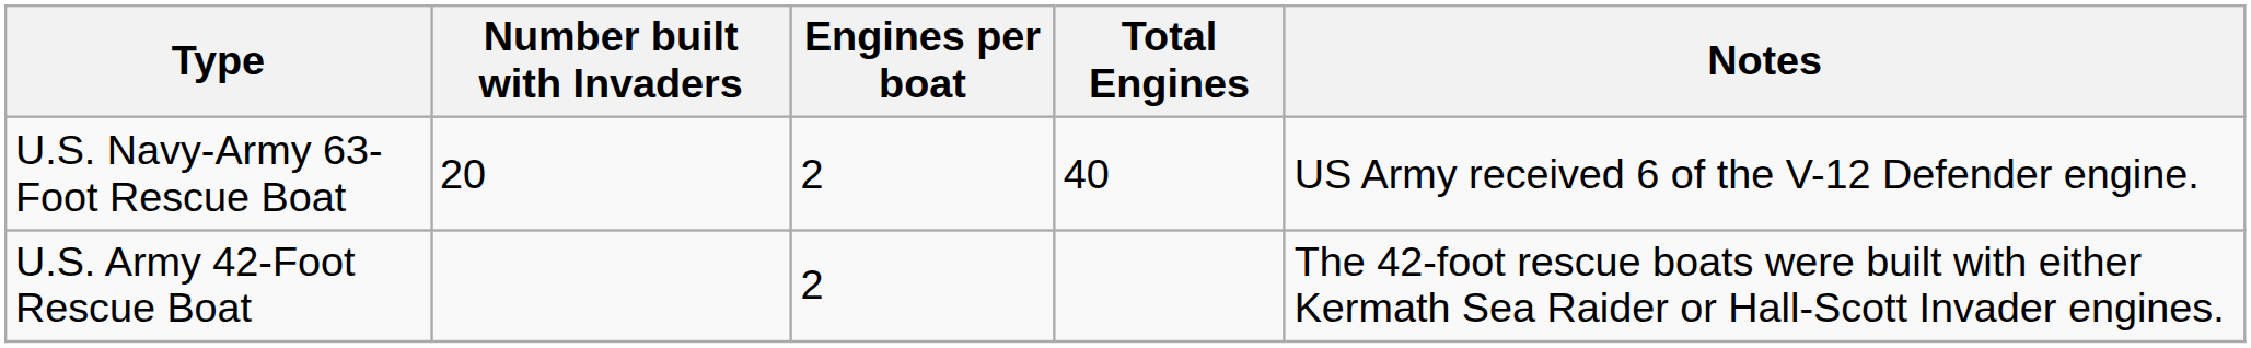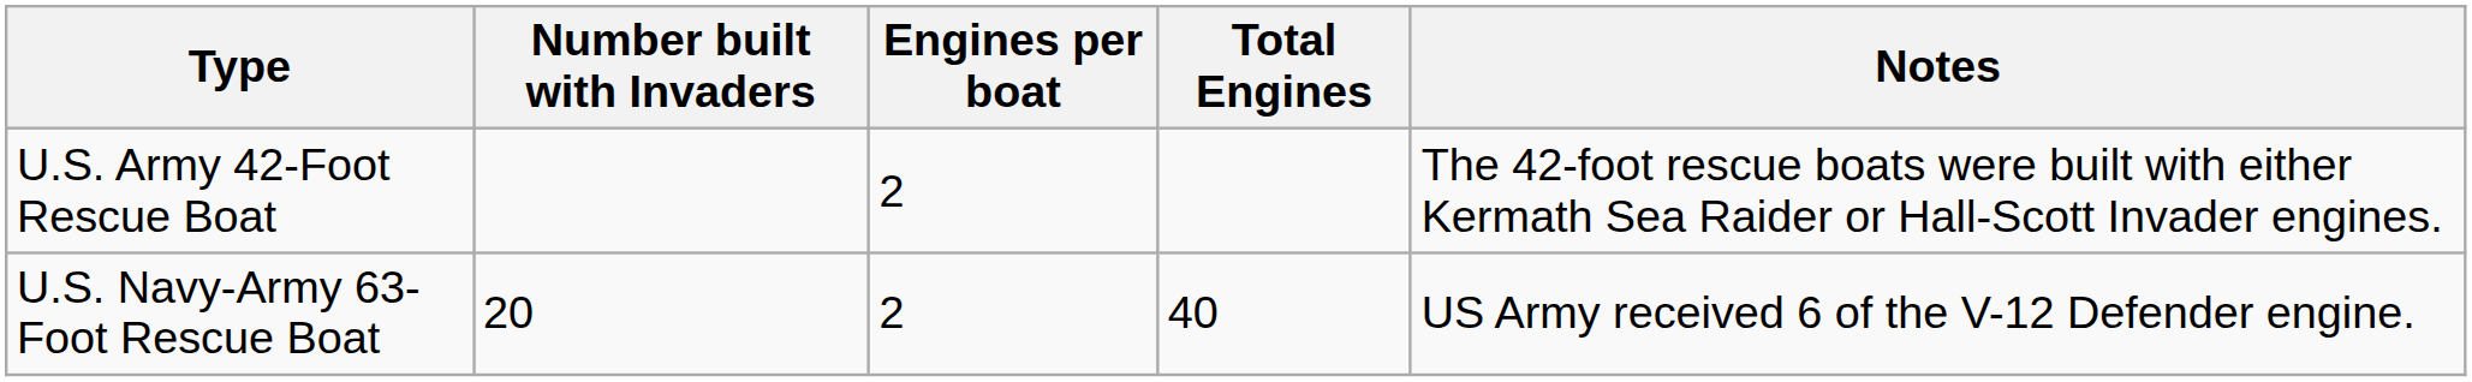rows swapped: U.S. Navy-Army 63-Foot Rescue Boat <-> U.S. Army 42-Foot Rescue Boat
